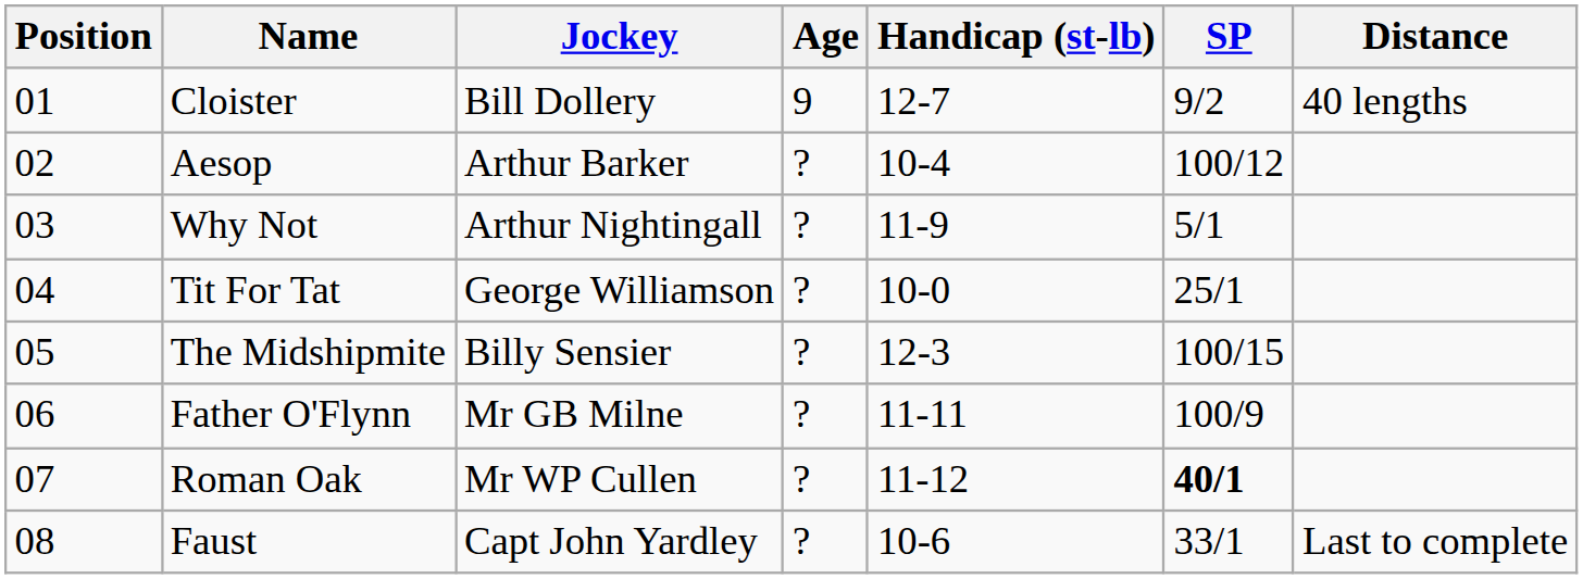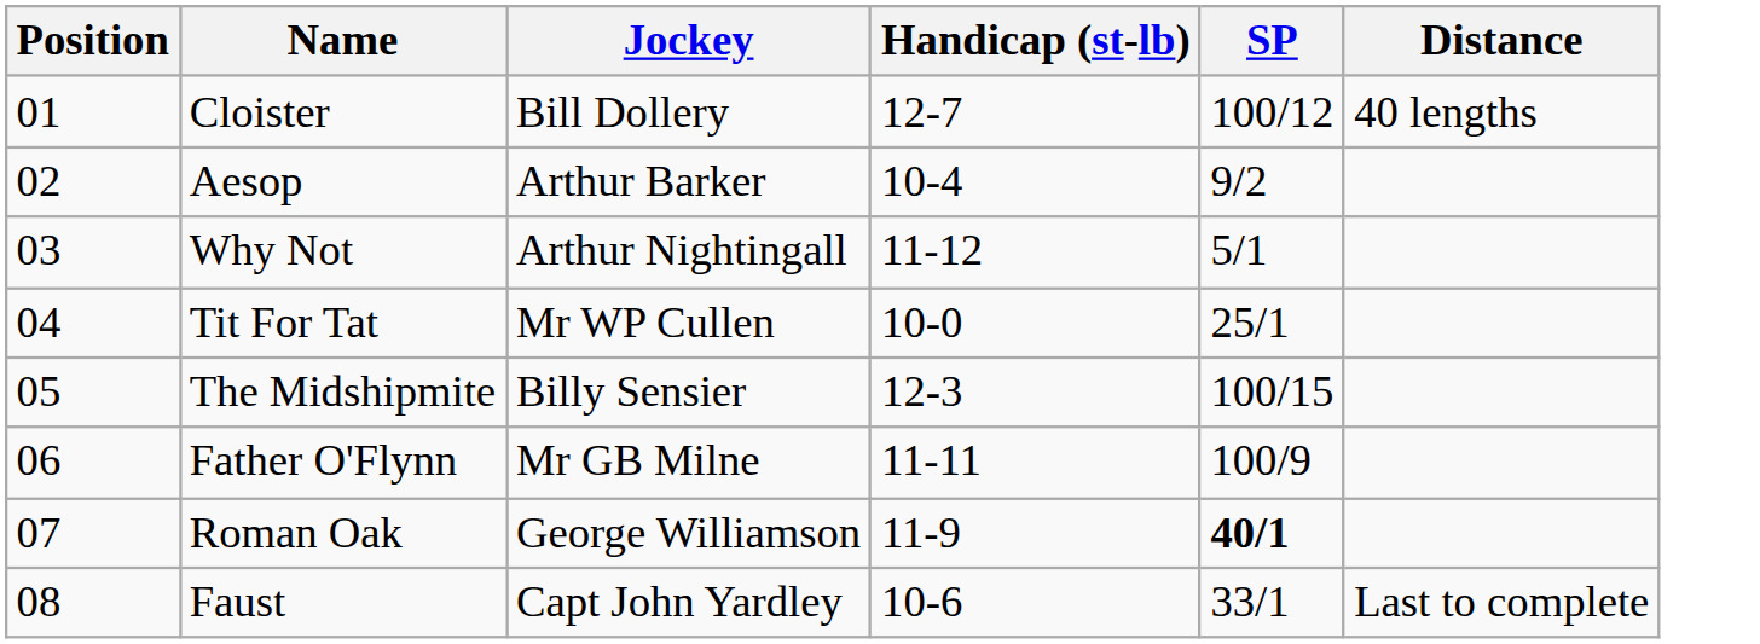- column: Age | 9 | ? | ? | ? | ? | ? | ? | ?
Cloister | SP: 9/2 -> 100/12
Aesop | SP: 100/12 -> 9/2
Why Not | Handicap (st-lb): 11-9 -> 11-12
Tit For Tat | Jockey: George Williamson -> Mr WP Cullen
Roman Oak | Jockey: Mr WP Cullen -> George Williamson
Roman Oak | Handicap (st-lb): 11-12 -> 11-9
